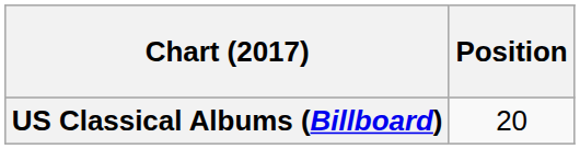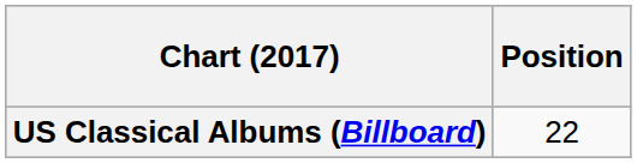US Classical Albums (Billboard) | Position: 20 -> 22
